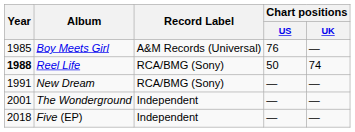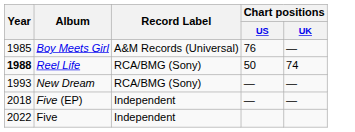New Dream | Year: 1991 -> 1993
- row: 2001 | The Wonderground | Independent | — | —
+ row: 2022 | Five | Independent
